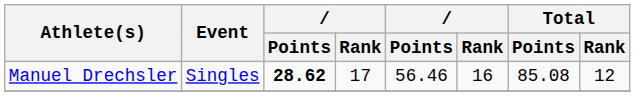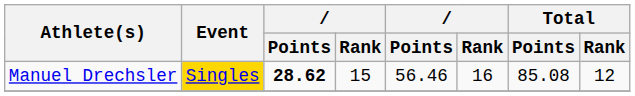Manuel Drechsler | Event: no background -> gold background
Manuel Drechsler | column 4: 17 -> 15
